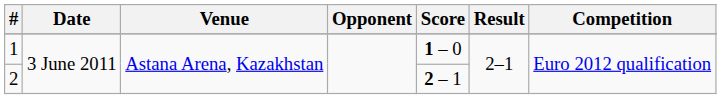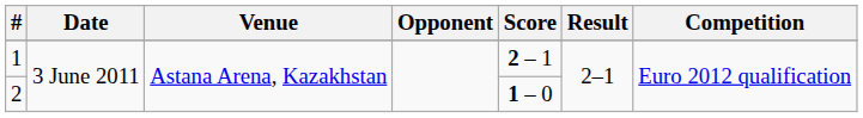1 | Score: 1 – 0 -> 2 – 1
2 | Score: 2 – 1 -> 1 – 0
